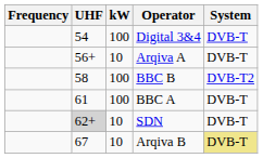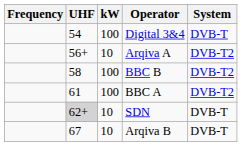Arqiva A | System: DVB-T -> DVB-T2
BBC A | System: DVB-T -> DVB-T2
Arqiva B | System: khaki background -> no background
